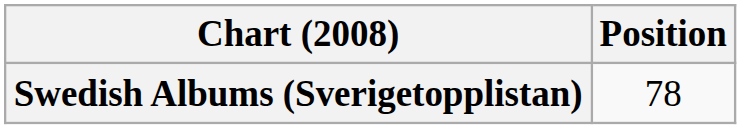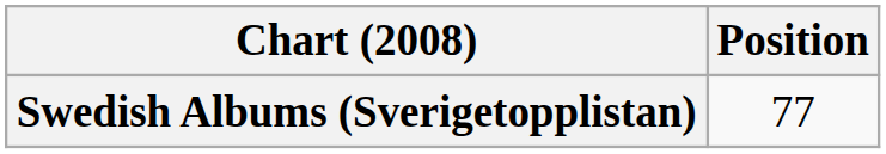Swedish Albums (Sverigetopplistan) | Position: 78 -> 77
